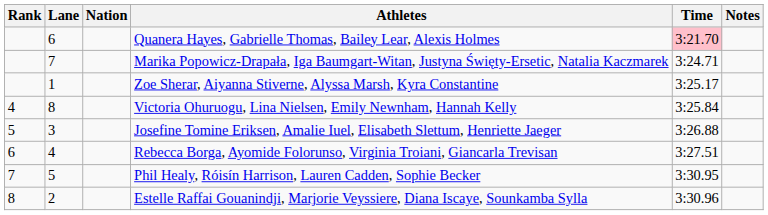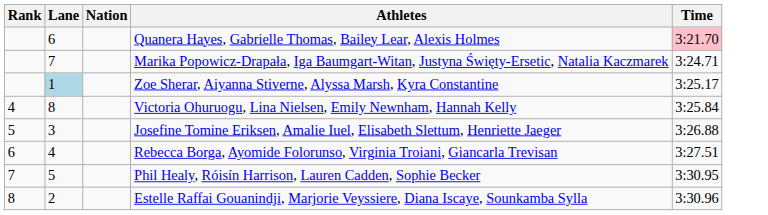- column: Notes
Zoe Sherar, Aiyanna Stiverne, Alyssa Marsh, Kyra Constantine | Lane: no background -> lightblue background
